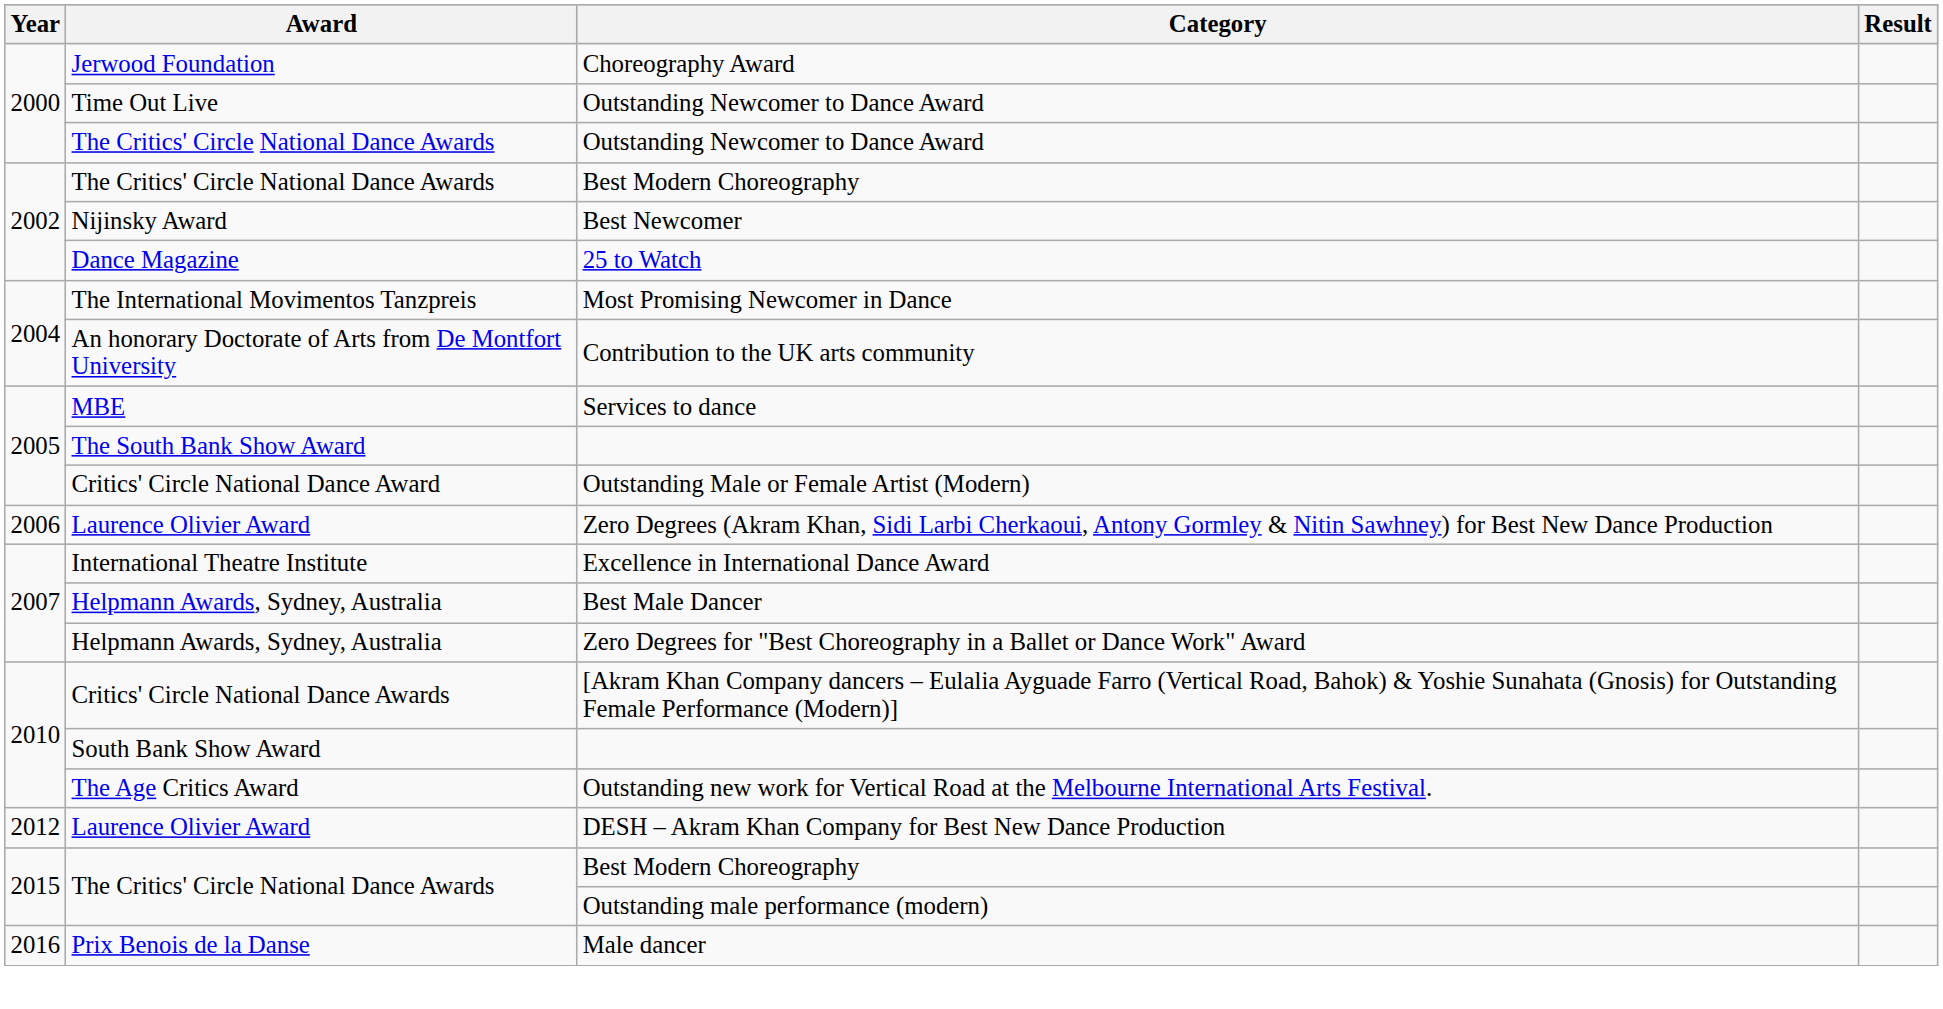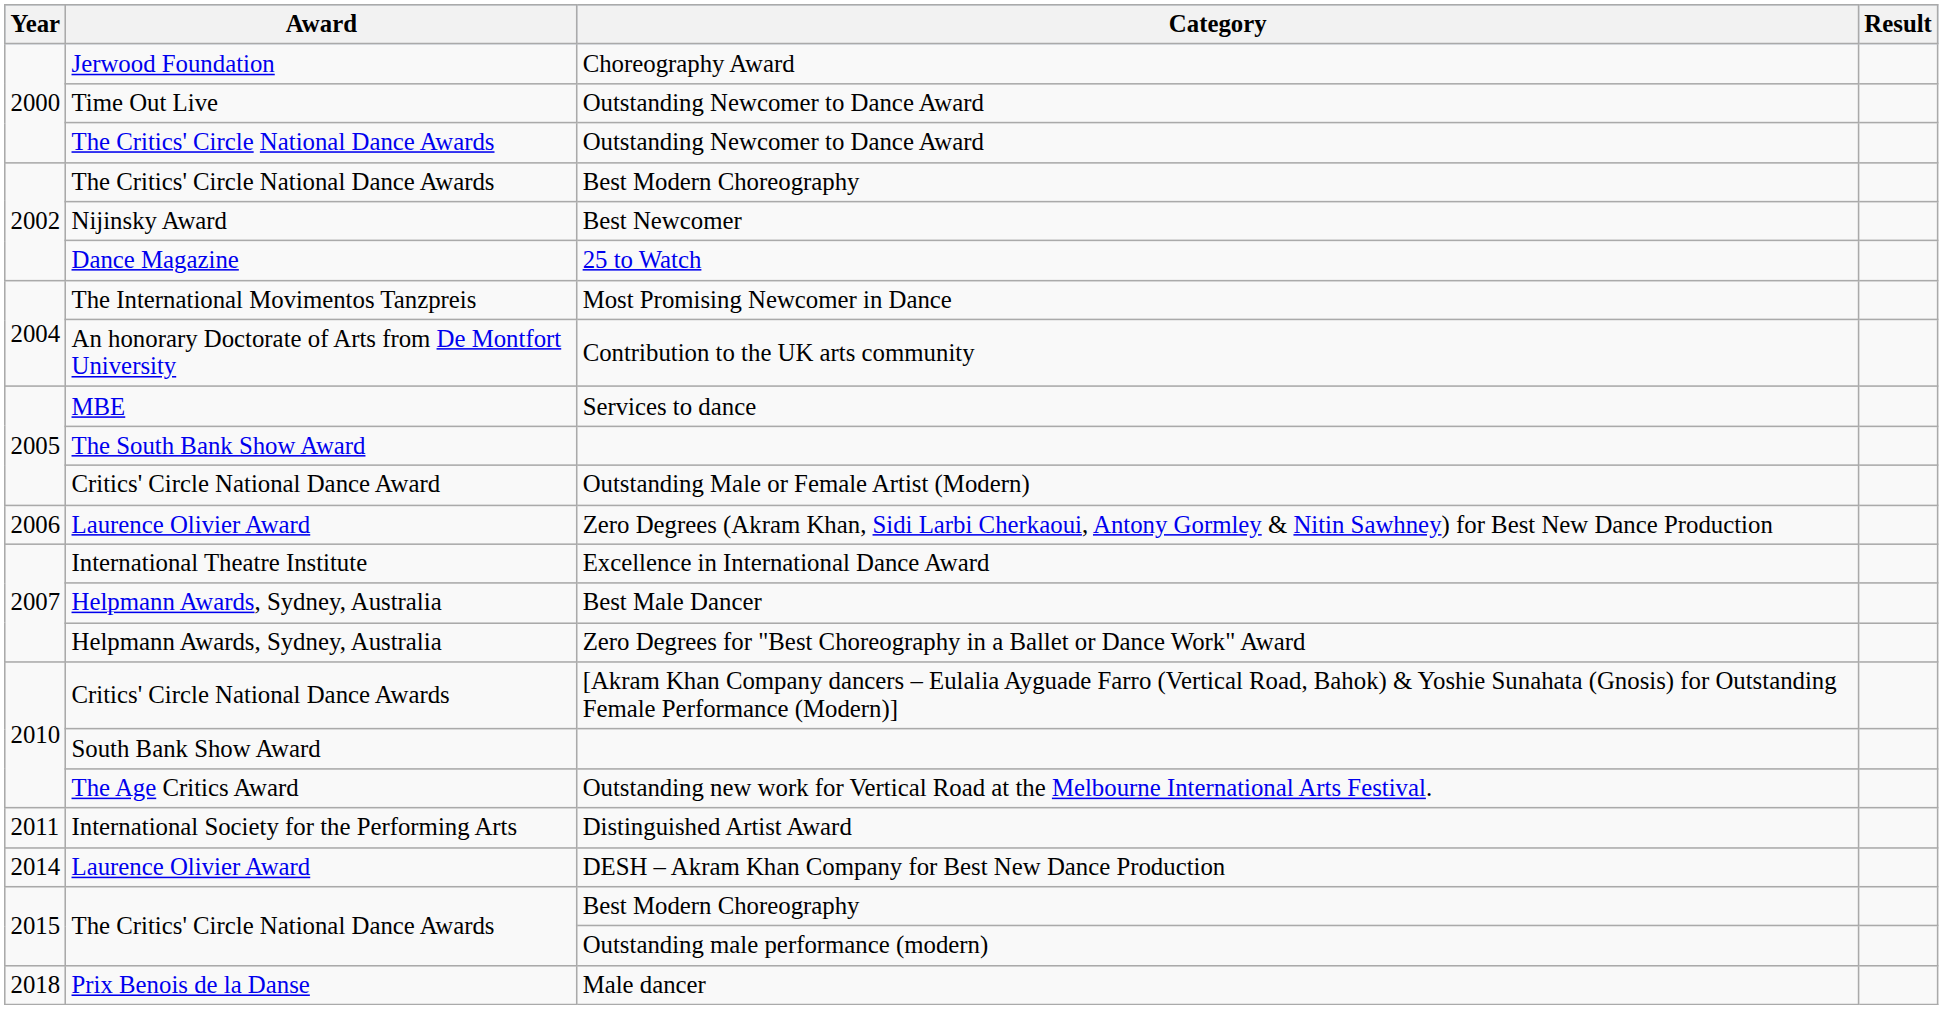+ row: 2011 | International Society for the Performing Arts | Distinguished Artist Award
DESH – Akram Khan Company for Best New Dance Production | Year: 2012 -> 2014
Male dancer | Year: 2016 -> 2018
